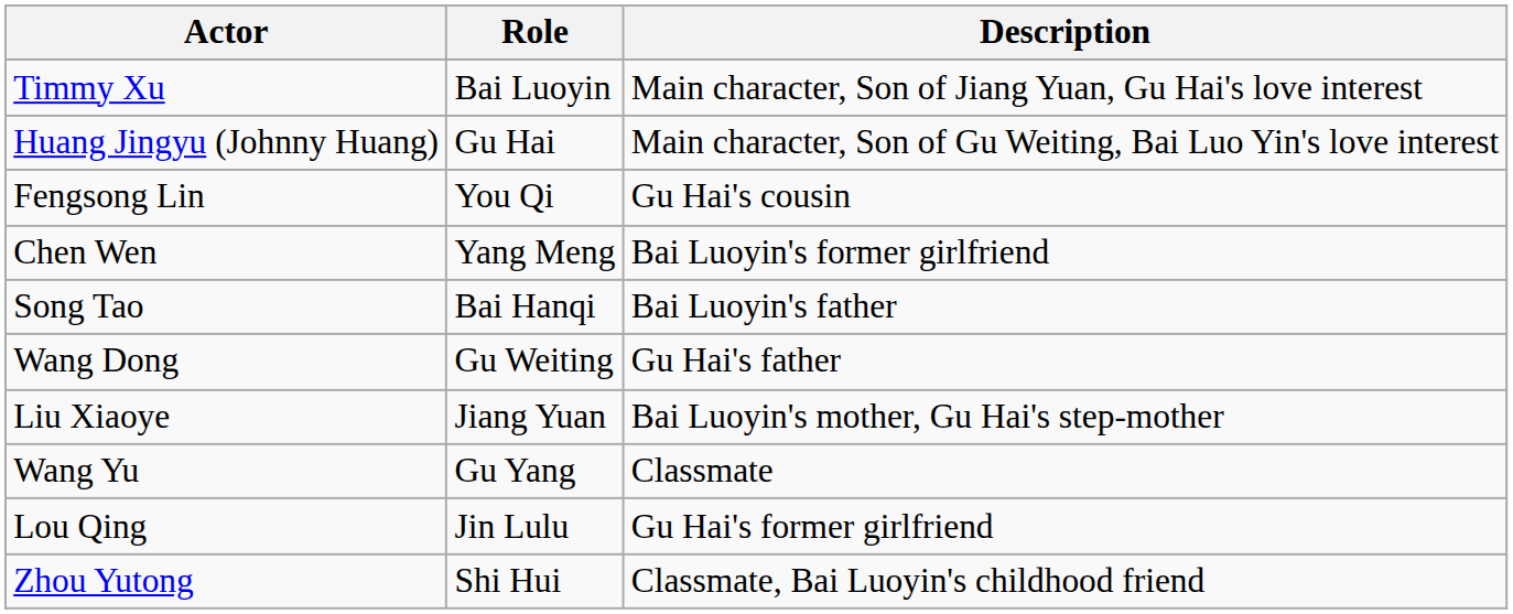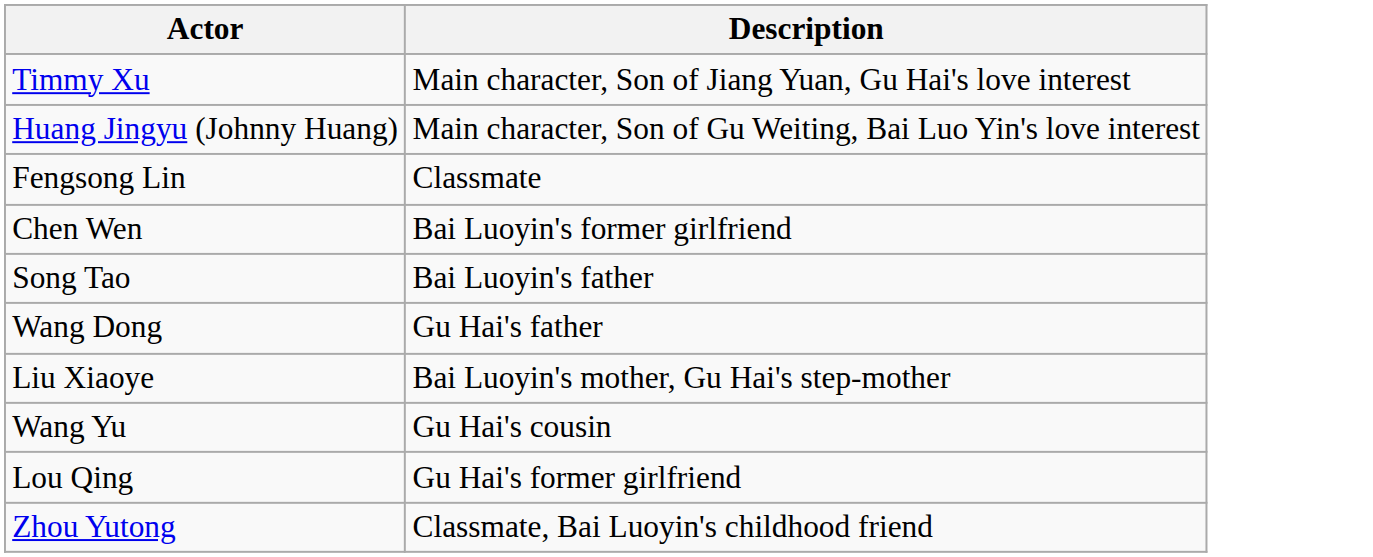- column: Role | Bai Luoyin | Gu Hai | You Qi | Yang Meng | Bai Hanqi | Gu Weiting | Jiang Yuan | Gu Yang | Jin Lulu | Shi Hui
Fengsong Lin | Description: Gu Hai's cousin -> Classmate
Wang Yu | Description: Classmate -> Gu Hai's cousin
